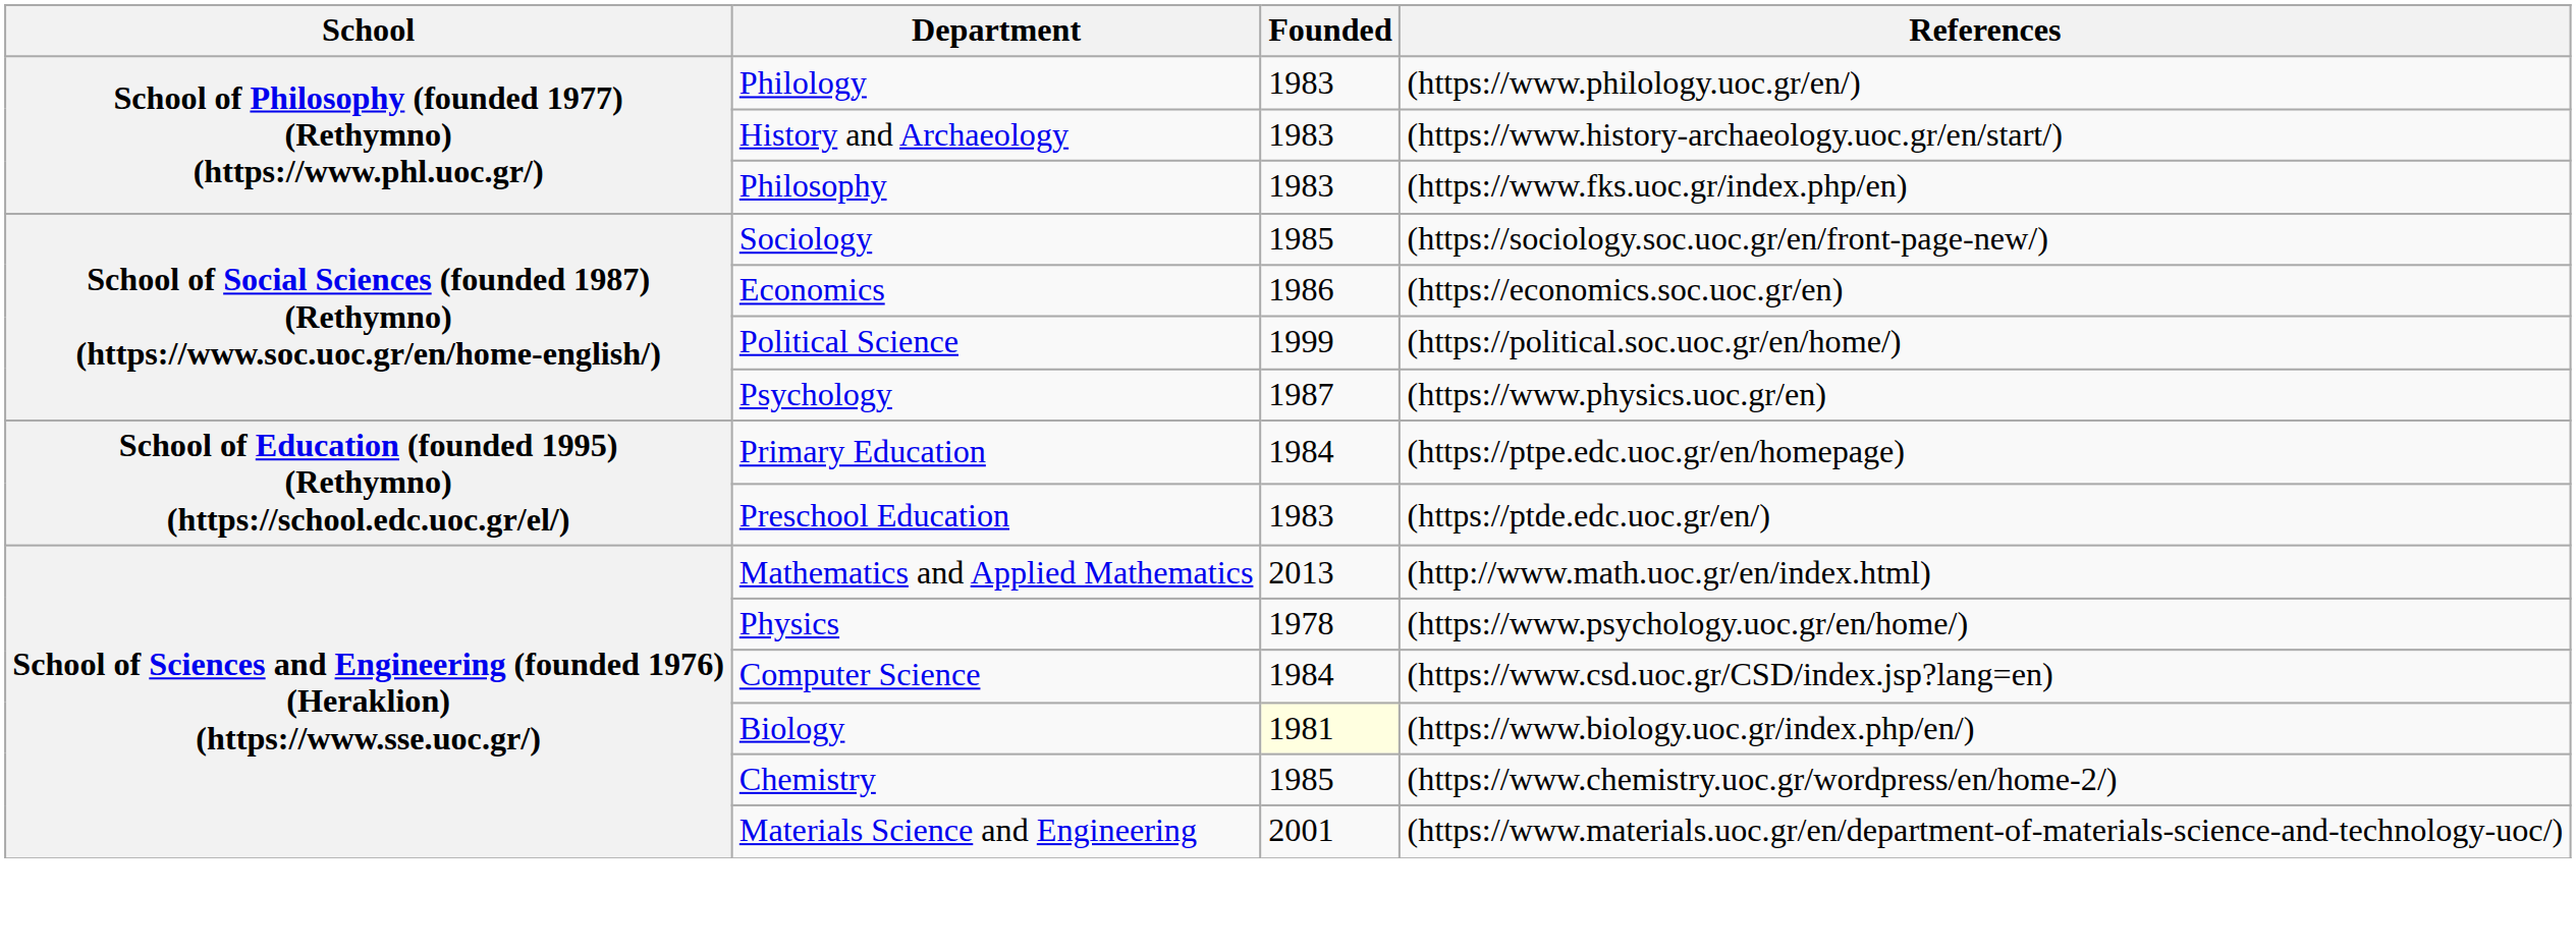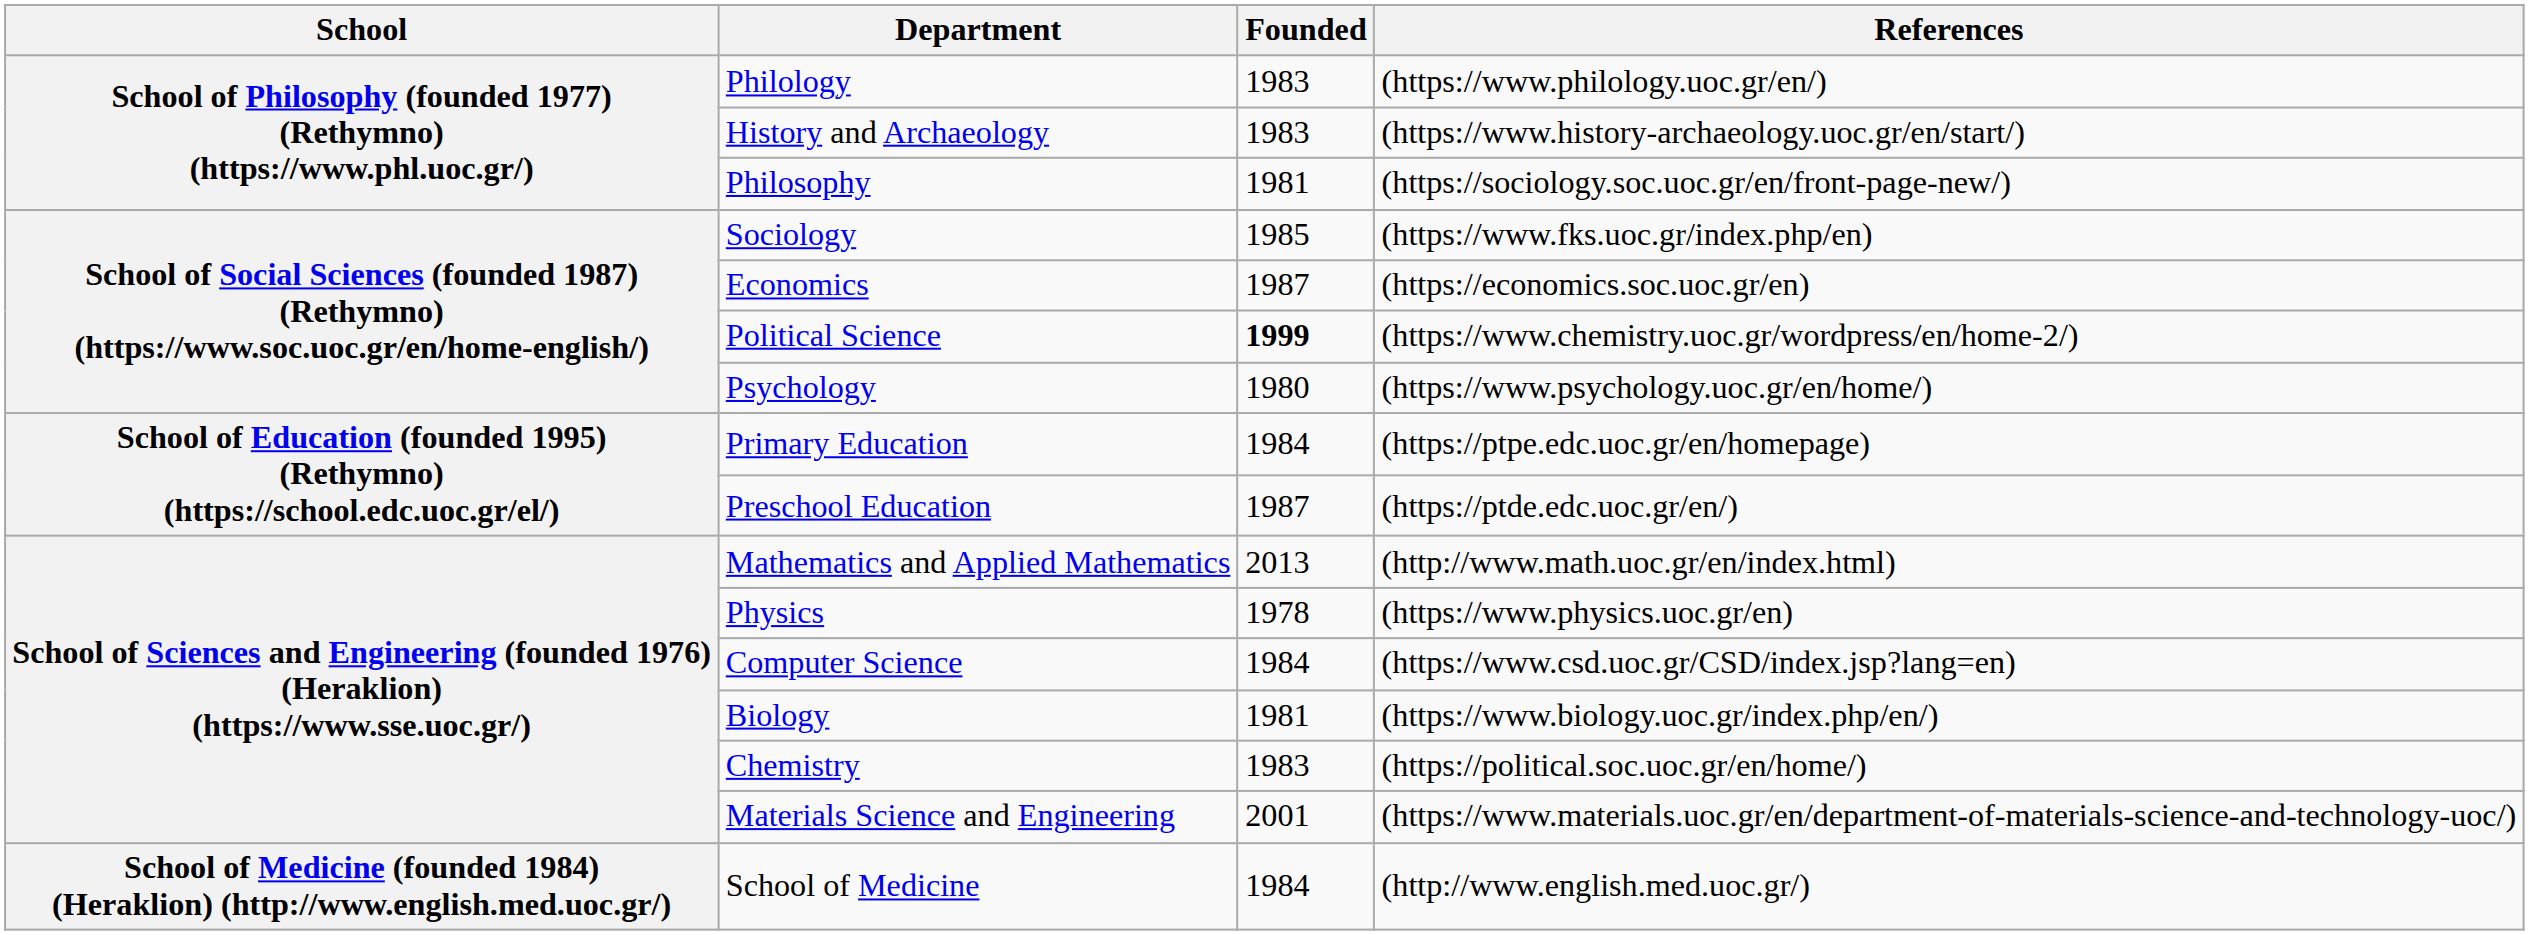Philosophy | Founded: 1983 -> 1981
Philosophy | References: (https://www.fks.uoc.gr/index.php/en) -> (https://sociology.soc.uoc.gr/en/front-page-new/)
Sociology | References: (https://sociology.soc.uoc.gr/en/front-page-new/) -> (https://www.fks.uoc.gr/index.php/en)
Economics | Founded: 1986 -> 1987
Political Science | Founded: normal -> bold
Political Science | References: (https://political.soc.uoc.gr/en/home/) -> (https://www.chemistry.uoc.gr/wordpress/en/home-2/)
Psychology | Founded: 1987 -> 1980
Psychology | References: (https://www.physics.uoc.gr/en) -> (https://www.psychology.uoc.gr/en/home/)
Preschool Education | Founded: 1983 -> 1987
Physics | References: (https://www.psychology.uoc.gr/en/home/) -> (https://www.physics.uoc.gr/en)
Biology | Founded: lightyellow background -> no background
Chemistry | Founded: 1985 -> 1983
Chemistry | References: (https://www.chemistry.uoc.gr/wordpress/en/home-2/) -> (https://political.soc.uoc.gr/en/home/)
+ row: School of Medicine (founded 1984) (Heraklion) (http://www.english.med.uoc.gr/) | School of Medicine | 1984 | (http://www.english.med.uoc.gr/)
